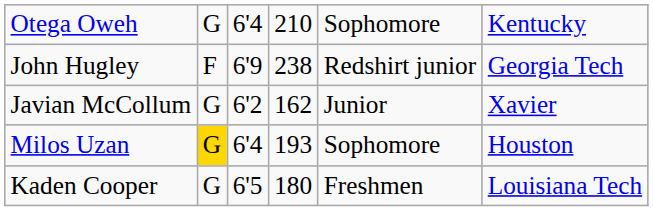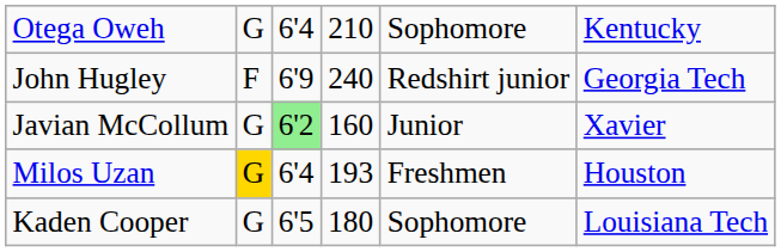John Hugley | column 4: 238 -> 240
Javian McCollum | column 3: no background -> lightgreen background
Javian McCollum | column 4: 162 -> 160
Milos Uzan | column 5: Sophomore -> Freshmen
Kaden Cooper | column 5: Freshmen -> Sophomore
